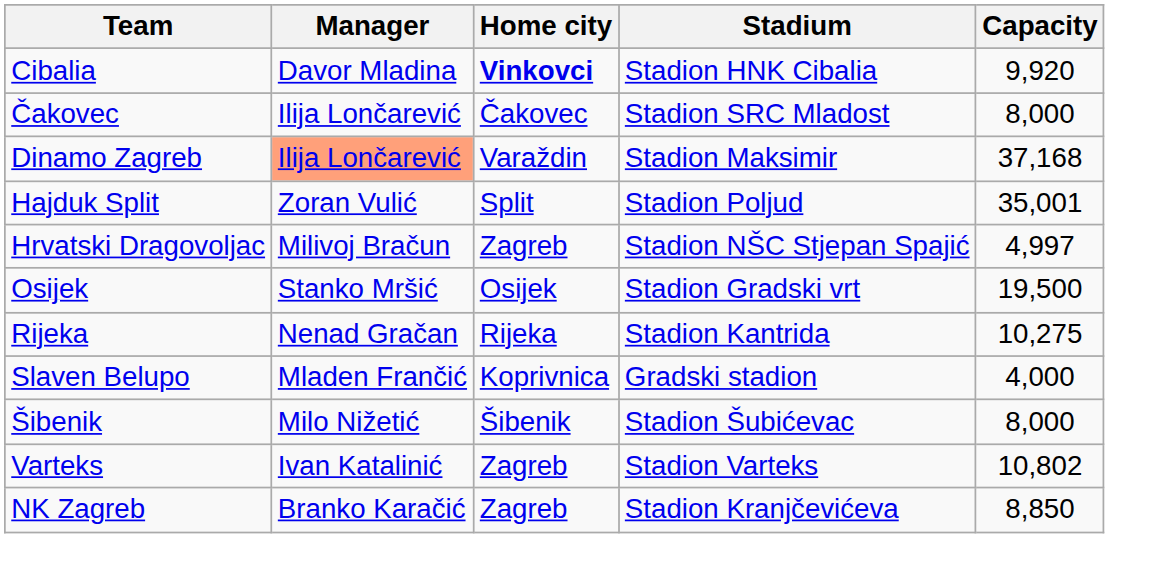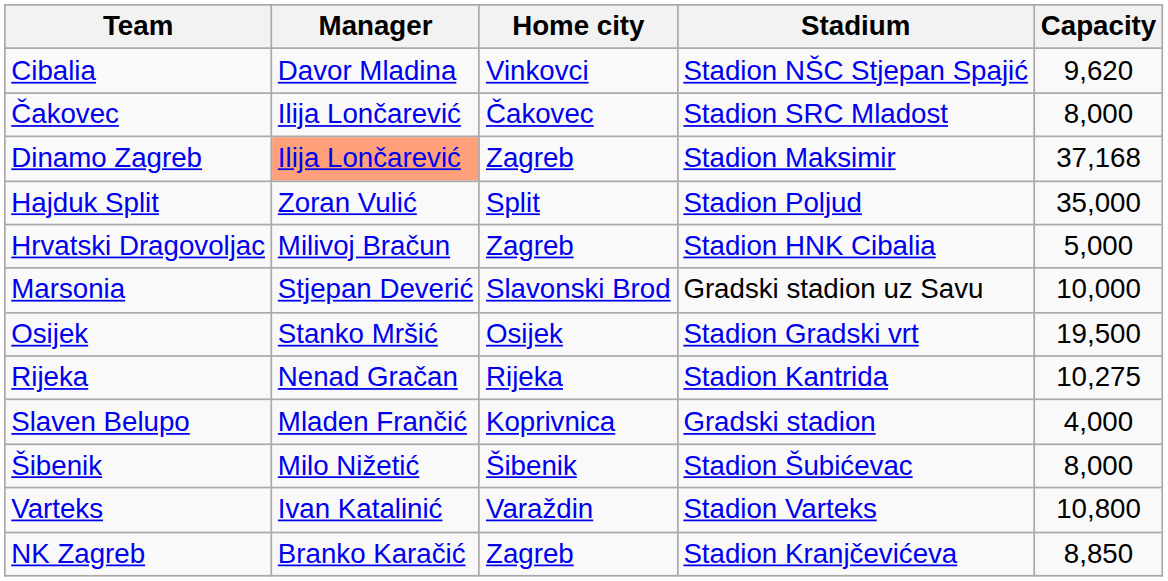Cibalia | Home city: bold -> normal
Cibalia | Stadium: Stadion HNK Cibalia -> Stadion NŠC Stjepan Spajić
Cibalia | Capacity: 9,920 -> 9,620
Dinamo Zagreb | Home city: Varaždin -> Zagreb
Hajduk Split | Capacity: 35,001 -> 35,000
Hrvatski Dragovoljac | Stadium: Stadion NŠC Stjepan Spajić -> Stadion HNK Cibalia
Hrvatski Dragovoljac | Capacity: 4,997 -> 5,000
+ row: Marsonia | Stjepan Deverić | Slavonski Brod | Gradski stadion uz Savu | 10,000
Varteks | Home city: Zagreb -> Varaždin
Varteks | Capacity: 10,802 -> 10,800
